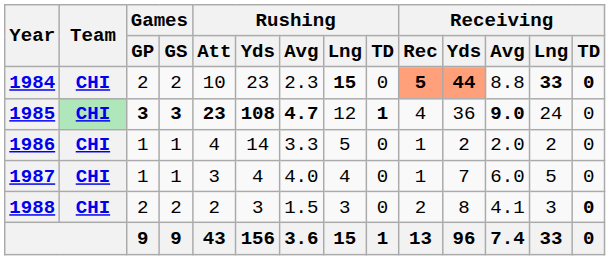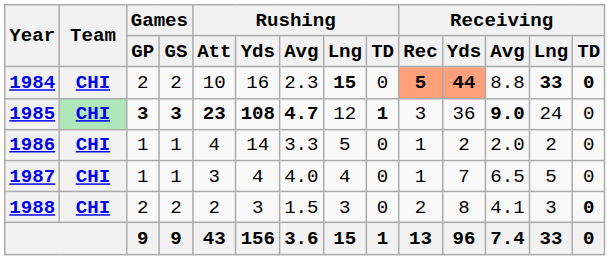1984 | Rushing / Yds: 23 -> 16
1985 | Receiving / Rec: 4 -> 3
1987 | Receiving / Avg: 6.0 -> 6.5
